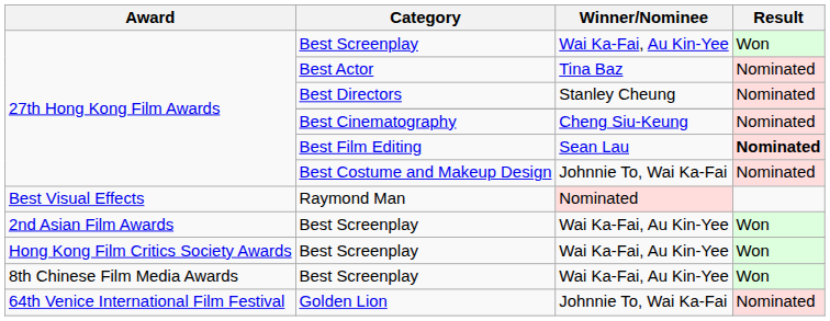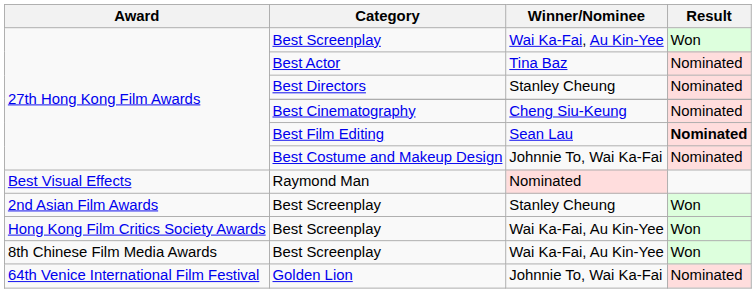2nd Asian Film Awards / Best Screenplay | Winner/Nominee: Wai Ka-Fai, Au Kin-Yee -> Stanley Cheung
